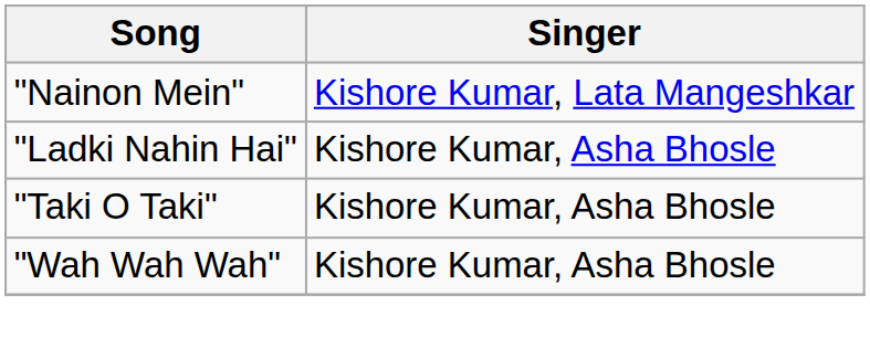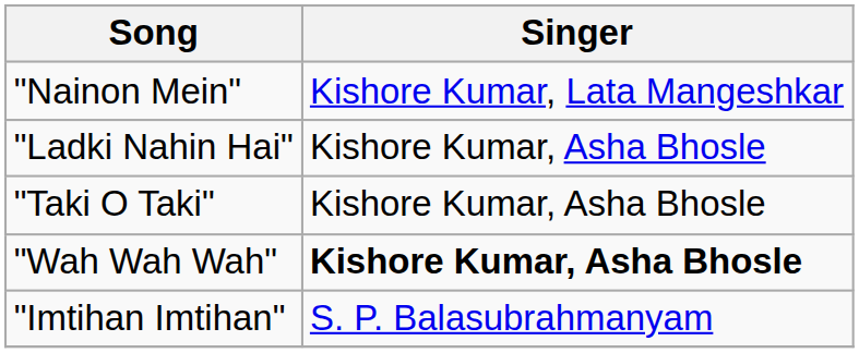"Wah Wah Wah" | Singer: normal -> bold
+ row: "Imtihan Imtihan" | S. P. Balasubrahmanyam
